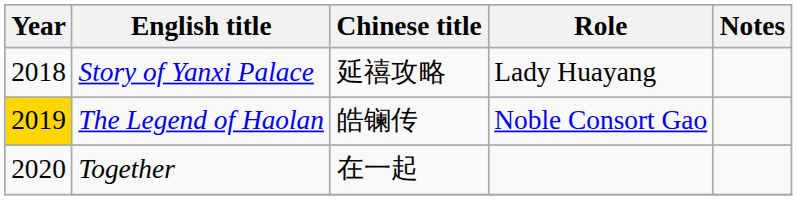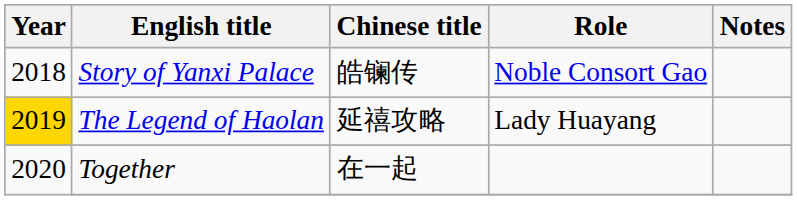Story of Yanxi Palace | Chinese title: 延禧攻略 -> 皓镧传
Story of Yanxi Palace | Role: Lady Huayang -> Noble Consort Gao
The Legend of Haolan | Chinese title: 皓镧传 -> 延禧攻略
The Legend of Haolan | Role: Noble Consort Gao -> Lady Huayang
